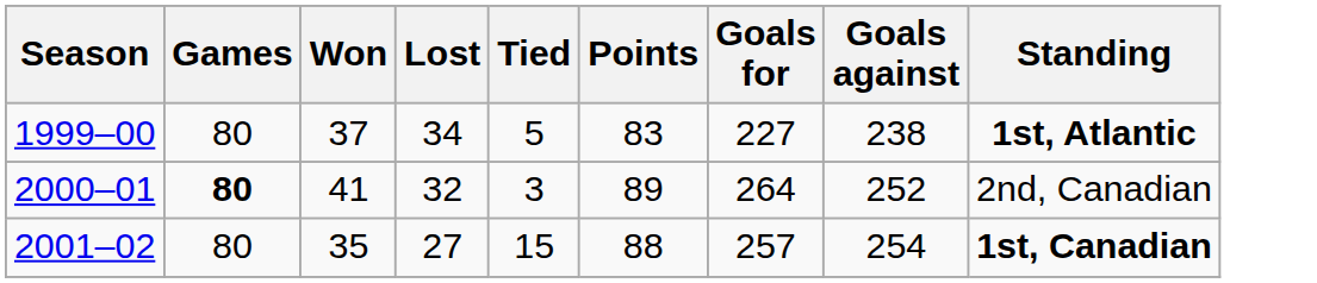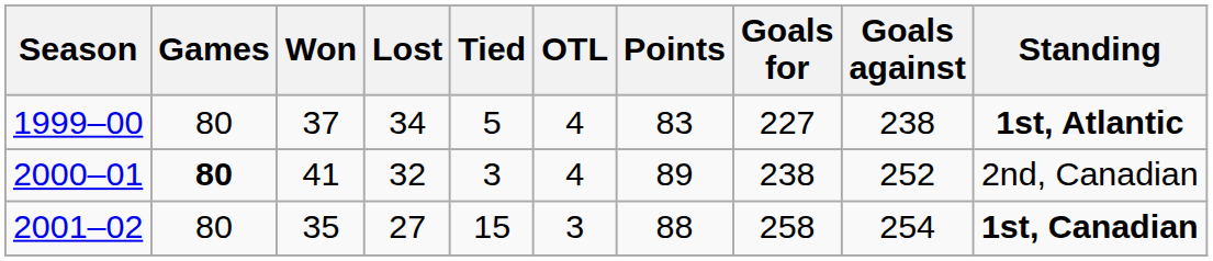+ column: OTL | 4 | 4 | 3
2000–01 | Goals for: 264 -> 238
2001–02 | Goals for: 257 -> 258
